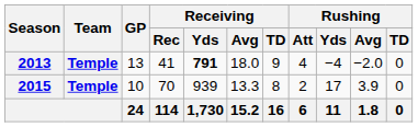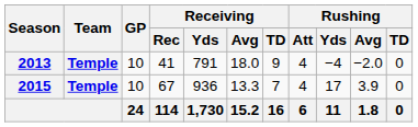2013 | GP: 13 -> 10
2013 | Receiving / Yds: bold -> normal
2015 | Receiving / Rec: 70 -> 67
2015 | Receiving / Yds: 939 -> 936
2015 | Receiving / TD: 8 -> 7
2015 | Rushing / Att: 2 -> 4
